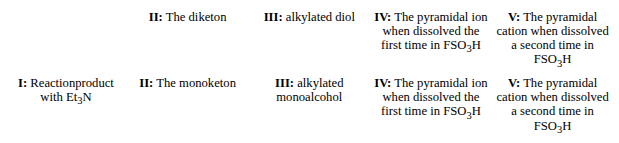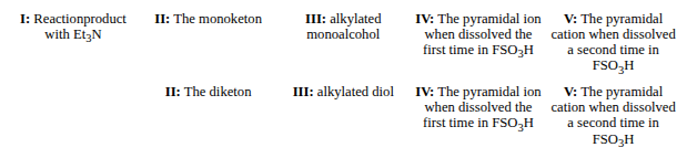rows swapped: II: The monoketon <-> II: The diketon
